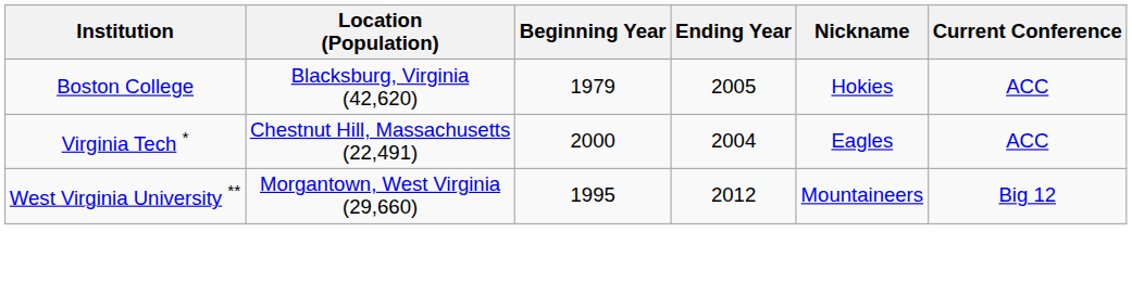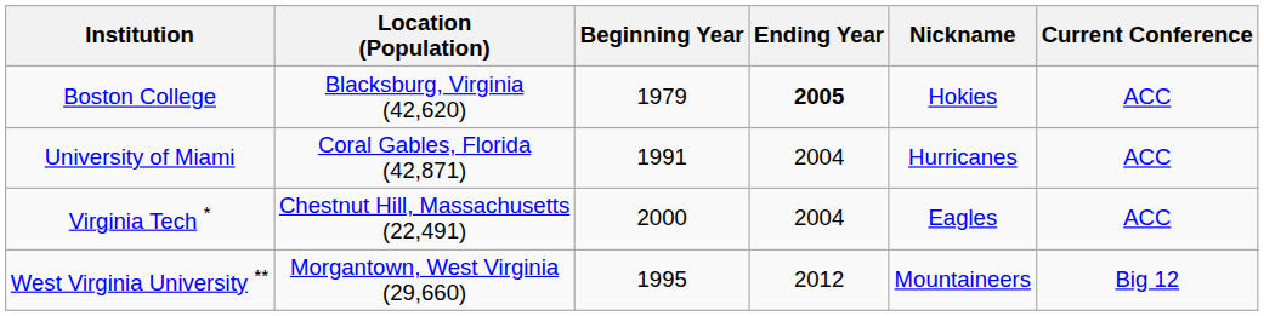Boston College | Ending Year: normal -> bold
+ row: University of Miami | Coral Gables, Florida (42,871) | 1991 | 2004 | Hurricanes | ACC
